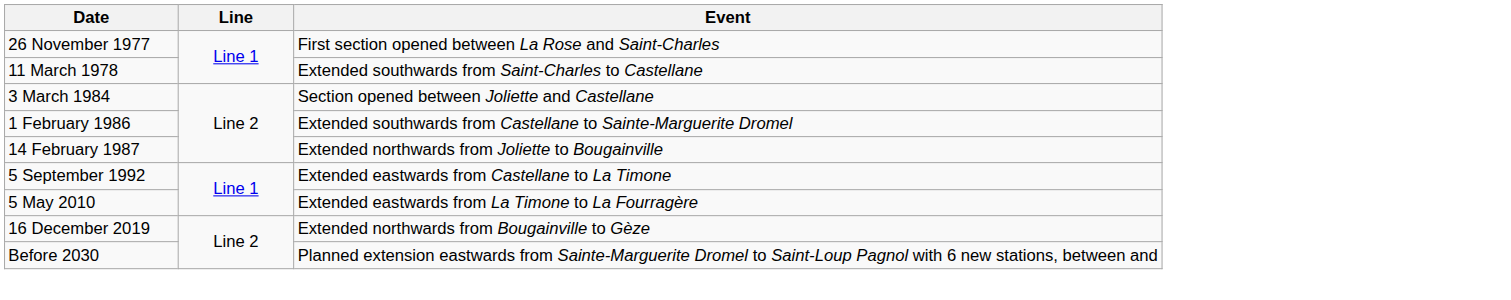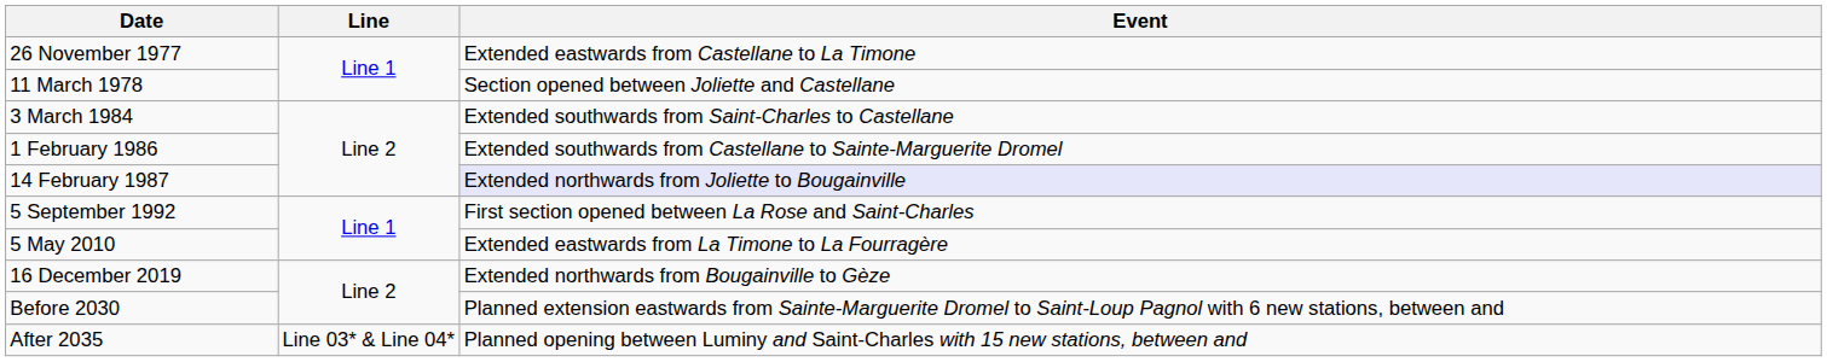26 November 1977 | Event: First section opened between La Rose and Saint-Charles -> Extended eastwards from Castellane to La Timone
11 March 1978 | Event: Extended southwards from Saint-Charles to Castellane -> Section opened between Joliette and Castellane
3 March 1984 | Event: Section opened between Joliette and Castellane -> Extended southwards from Saint-Charles to Castellane
14 February 1987 | Event: no background -> lavender background
5 September 1992 | Event: Extended eastwards from Castellane to La Timone -> First section opened between La Rose and Saint-Charles
+ row: After 2035 | Line 03* & Line 04* | Planned opening between Luminy and Saint-Charles with 15 new stations, between and
